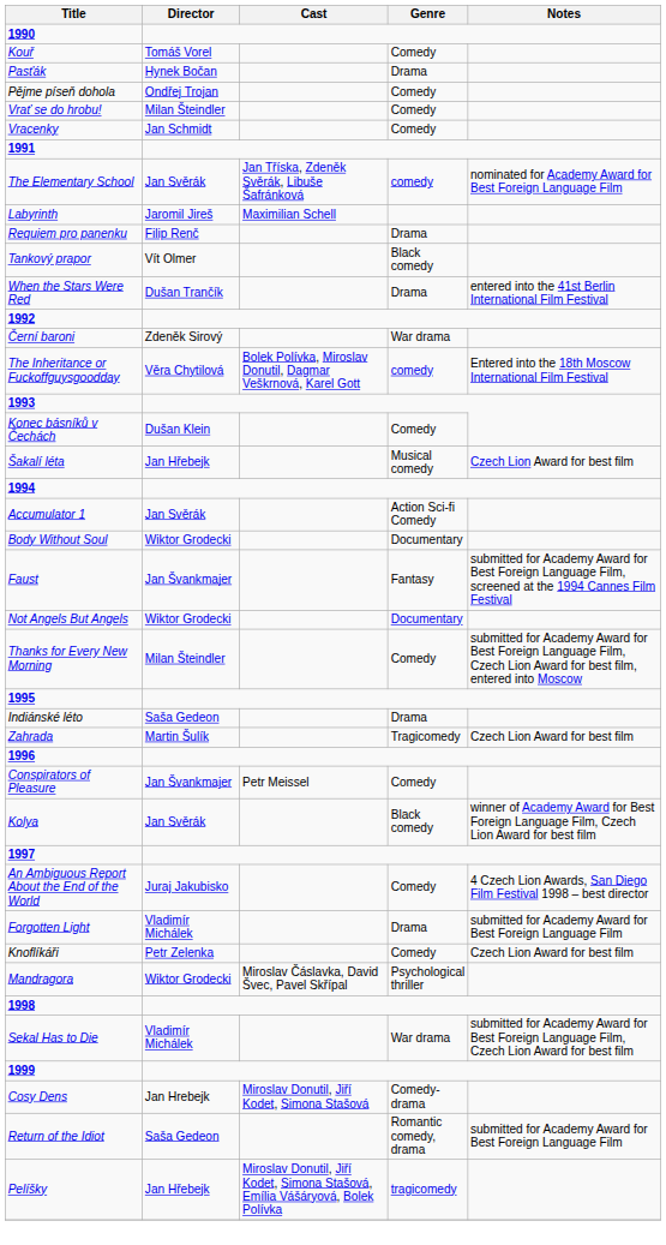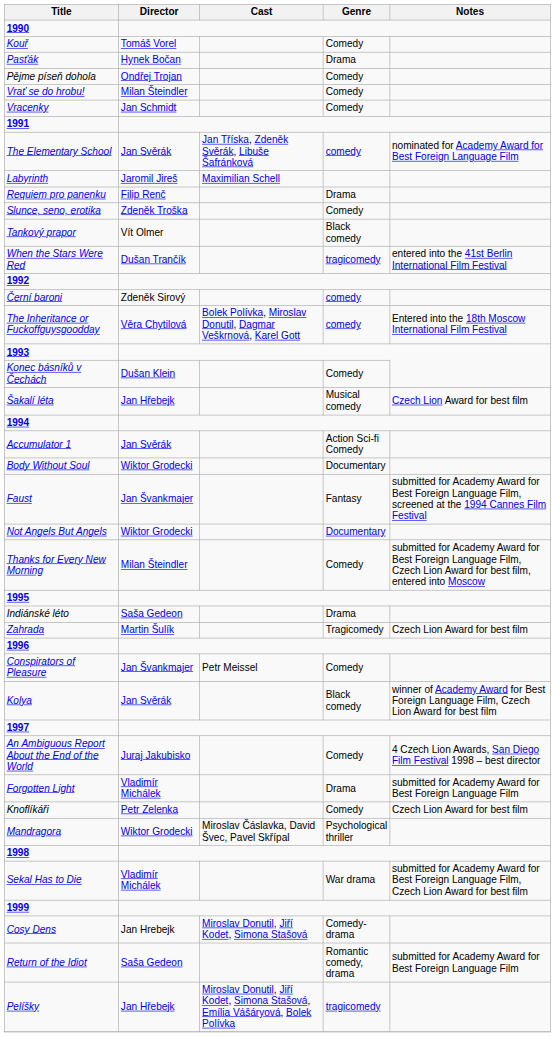+ row: Slunce, seno, erotika | Zdeněk Troška | Comedy
When the Stars Were Red | Genre: Drama -> tragicomedy
Černí baroni | Genre: War drama -> comedy
